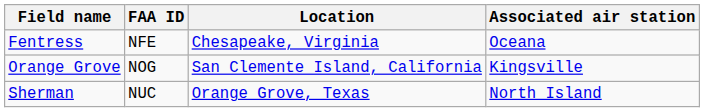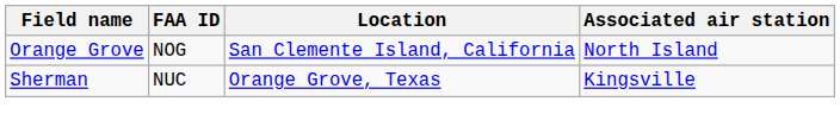- row: Fentress | NFE | Chesapeake, Virginia | Oceana
Orange Grove | Associated air station: Kingsville -> North Island
Sherman | Associated air station: North Island -> Kingsville
